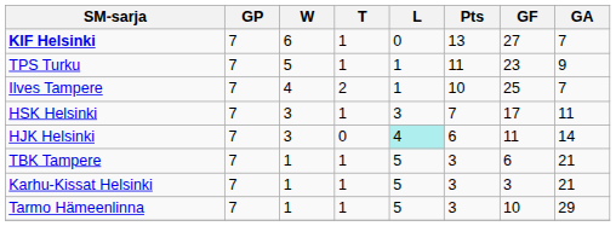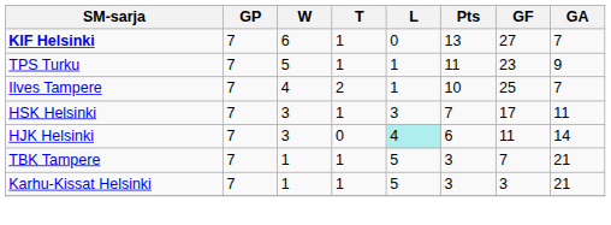TBK Tampere | GF: 6 -> 7
- row: Tarmo Hämeenlinna | 7 | 1 | 1 | 5 | 3 | 10 | 29
